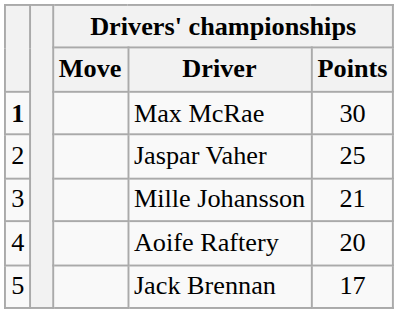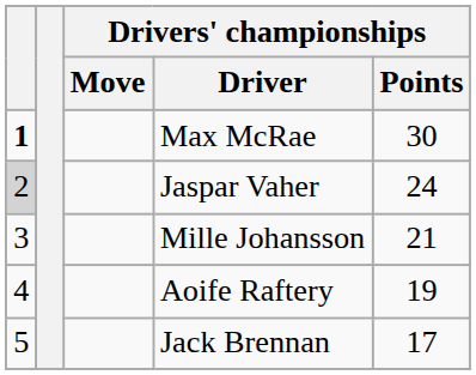Jaspar Vaher | column 1: no background -> lightgrey background
Jaspar Vaher | Drivers' championships / Points: 25 -> 24
Aoife Raftery | Drivers' championships / Points: 20 -> 19
